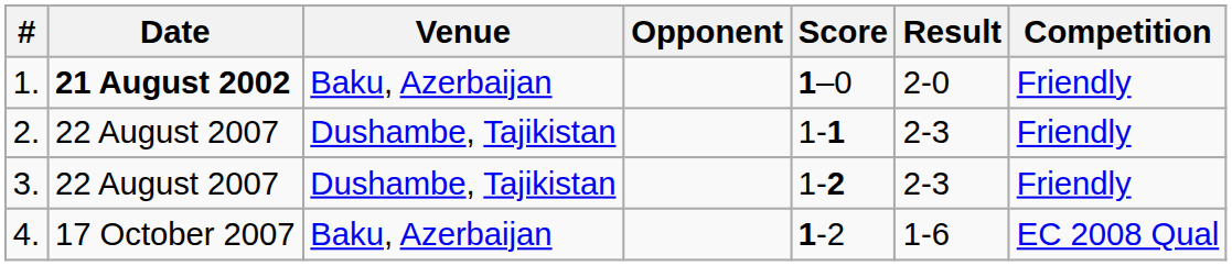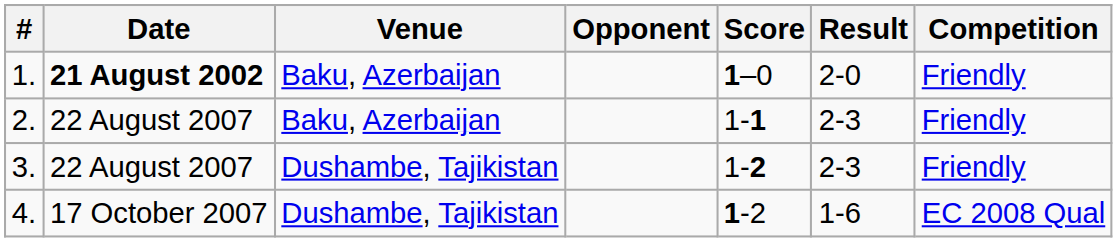2. | Venue: Dushambe, Tajikistan -> Baku, Azerbaijan
4. | Venue: Baku, Azerbaijan -> Dushambe, Tajikistan
